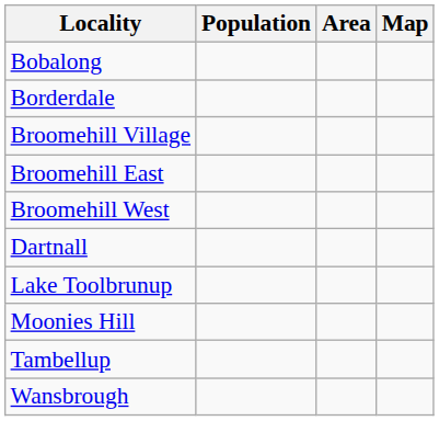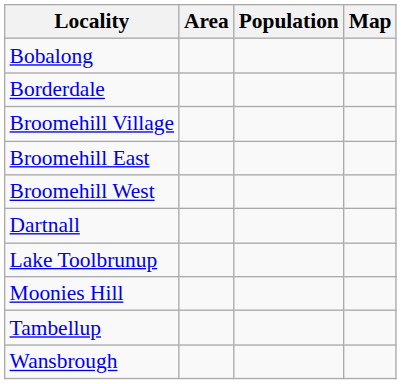columns swapped: Population <-> Area
